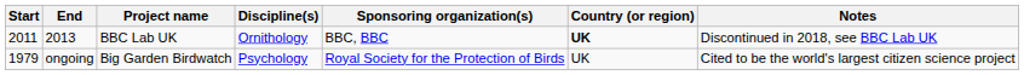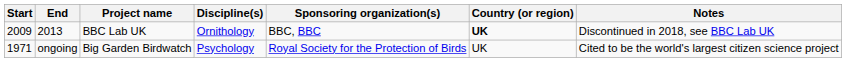2013 | Start: 2011 -> 2009
ongoing | Start: 1979 -> 1971
